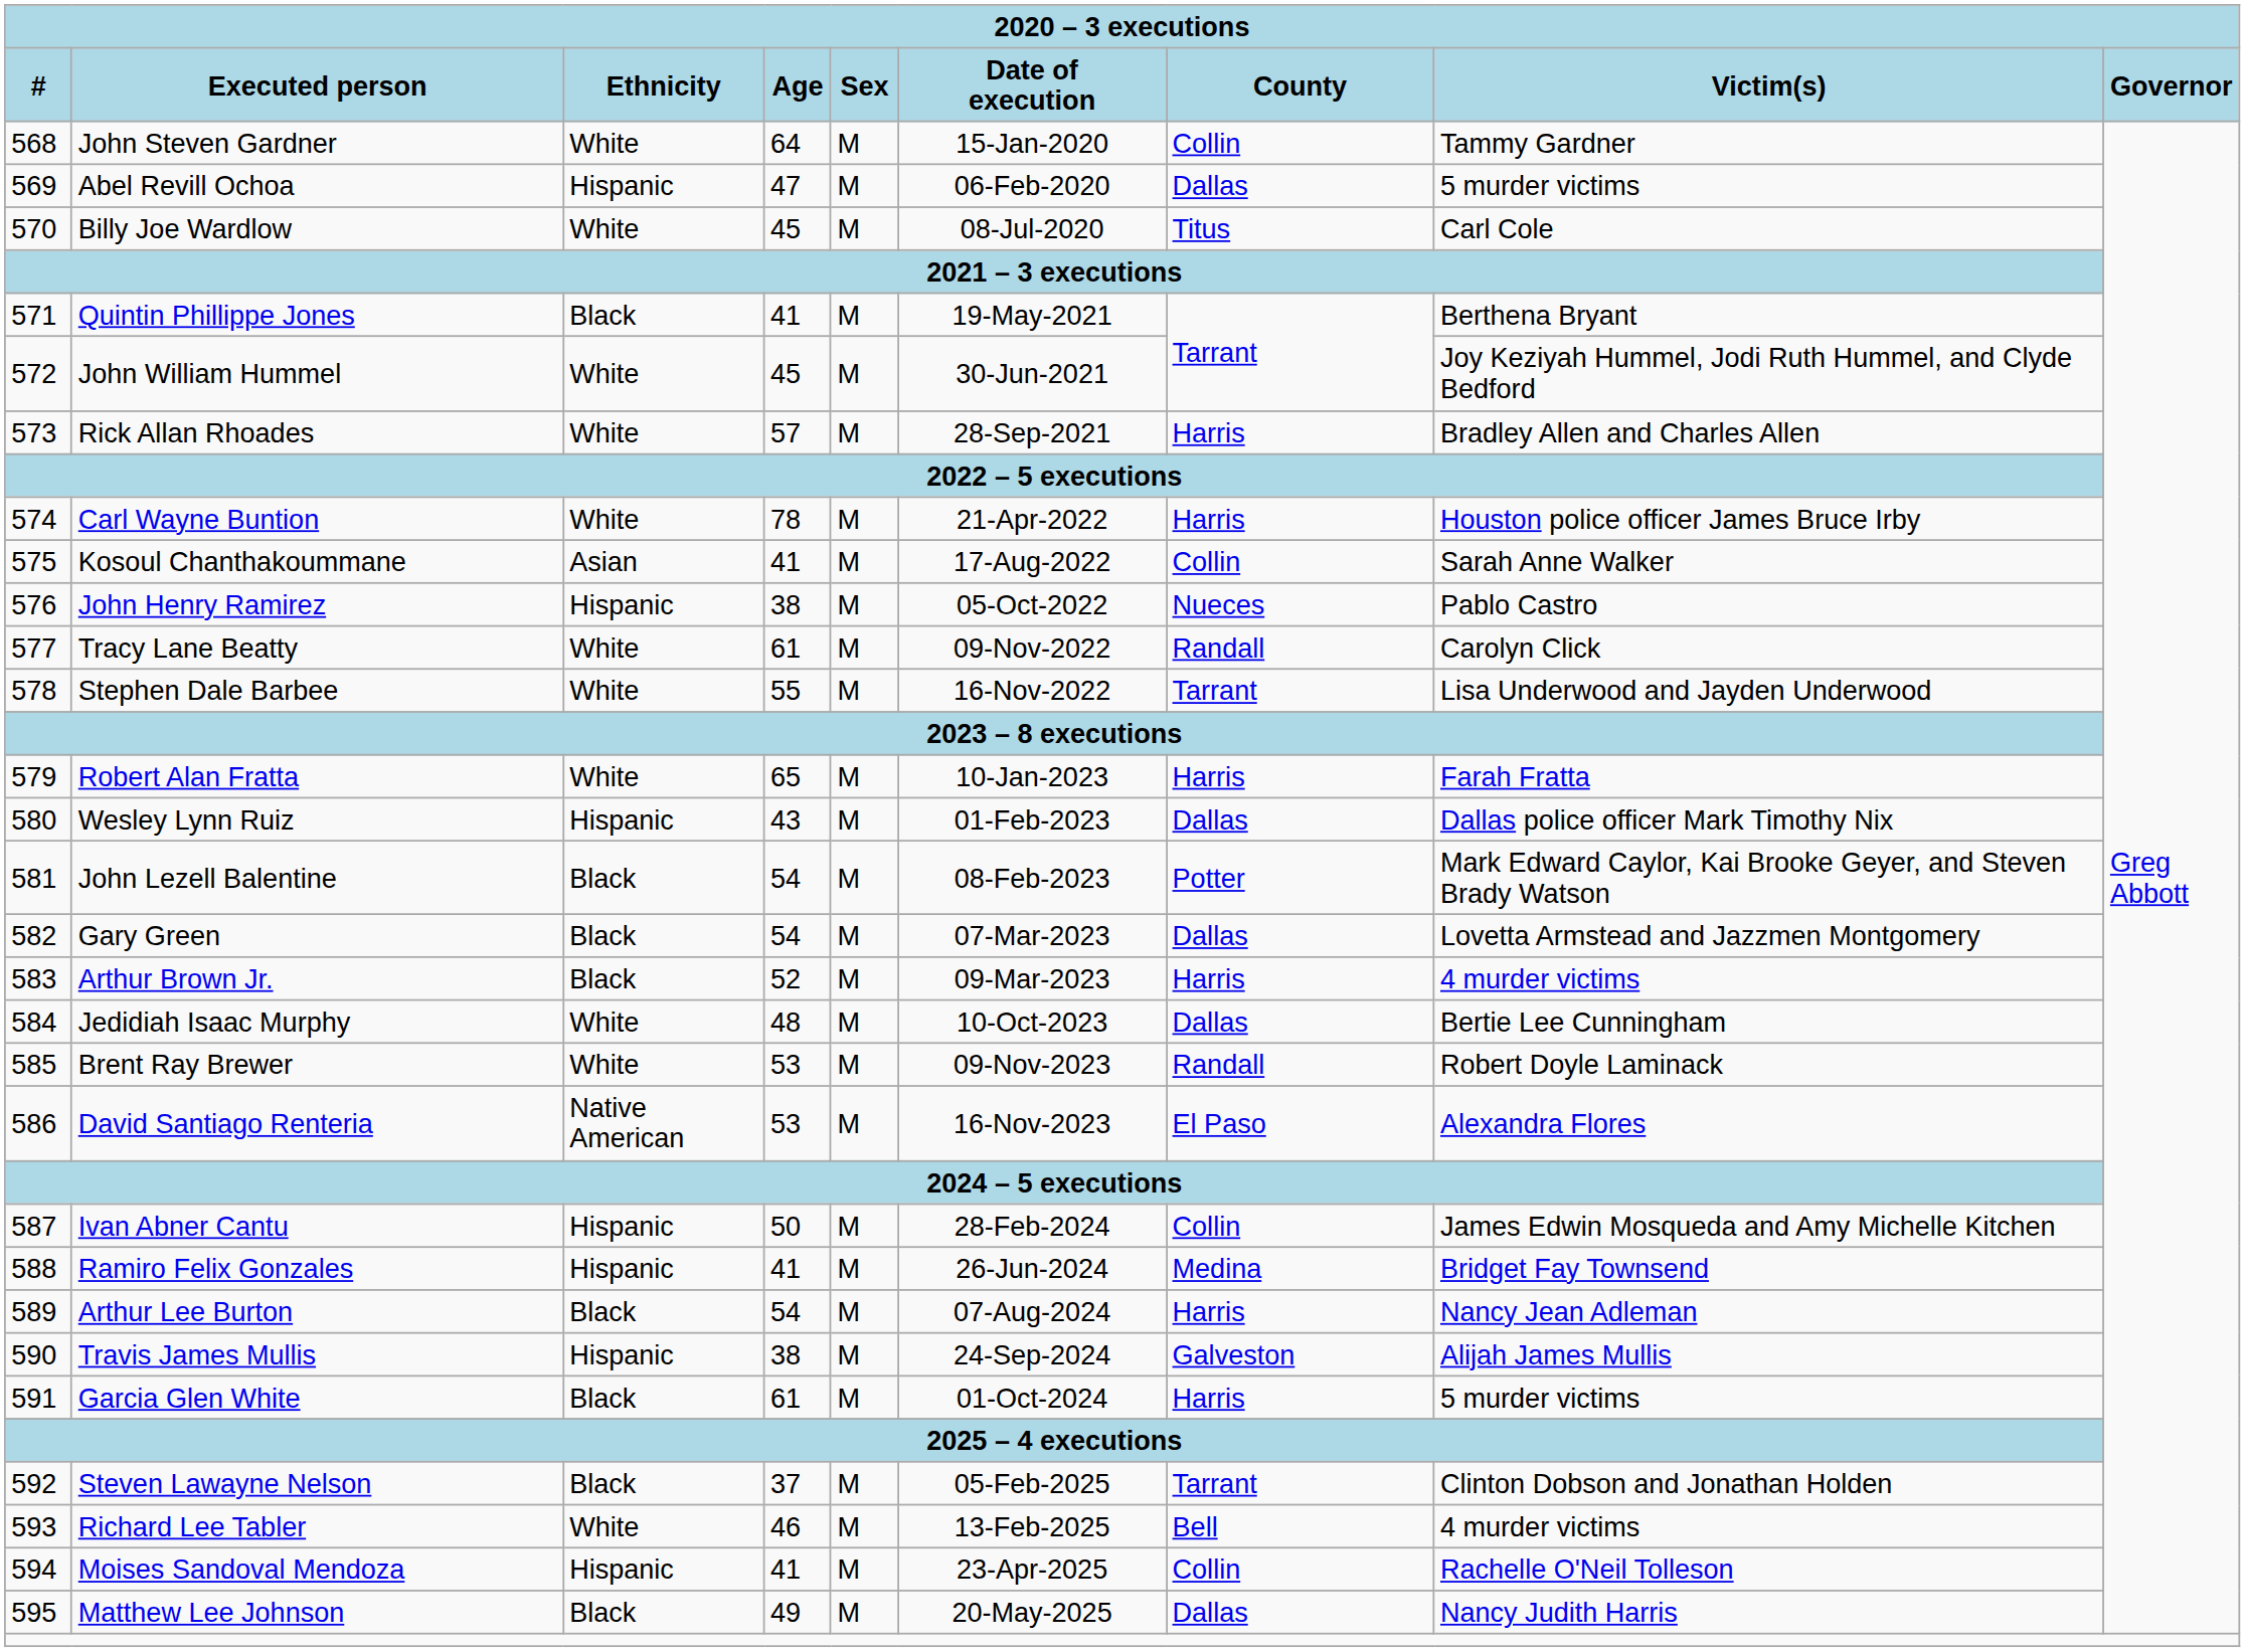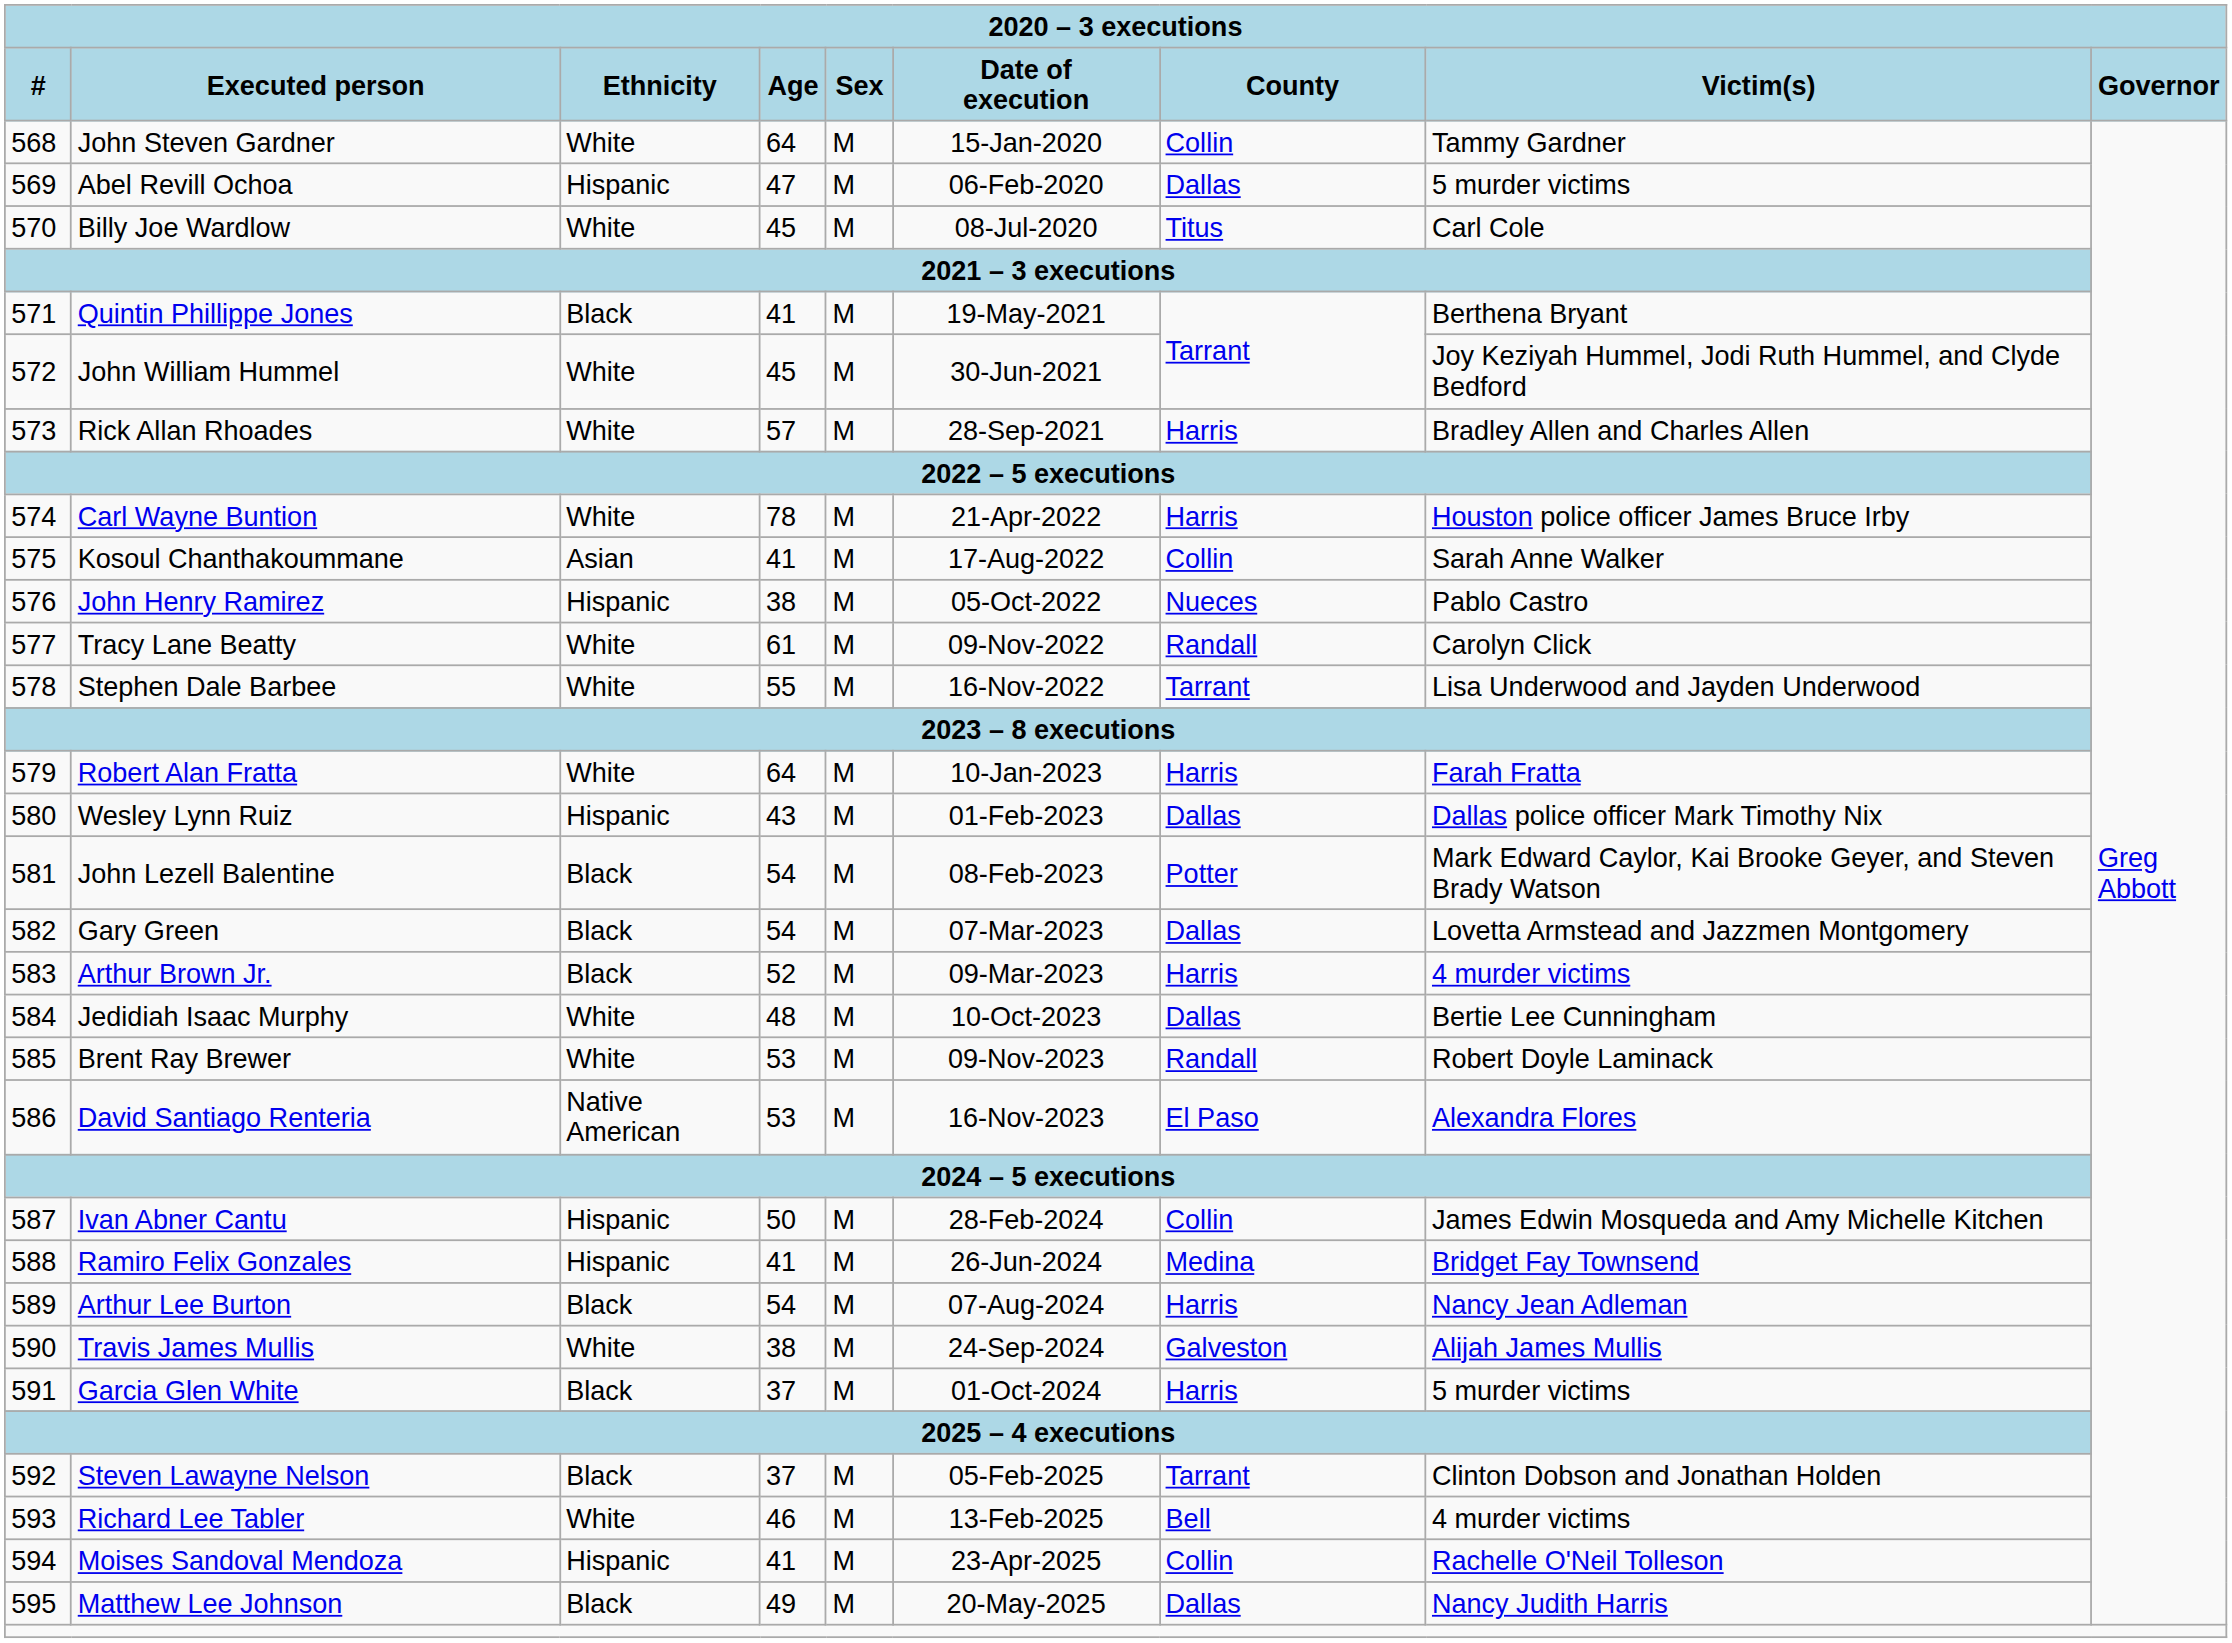Robert Alan Fratta | Age: 65 -> 64
Travis James Mullis | Ethnicity: Hispanic -> White
Garcia Glen White | Age: 61 -> 37
